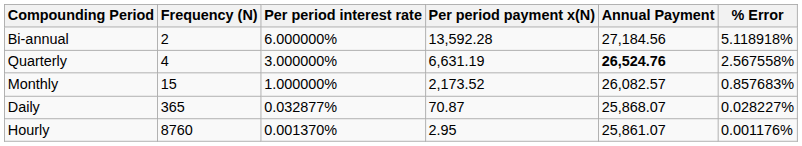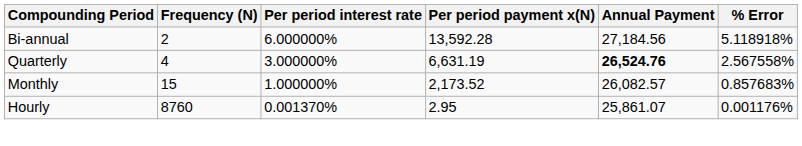- row: Daily | 365 | 0.032877% | 70.87 | 25,868.07 | 0.028227%
